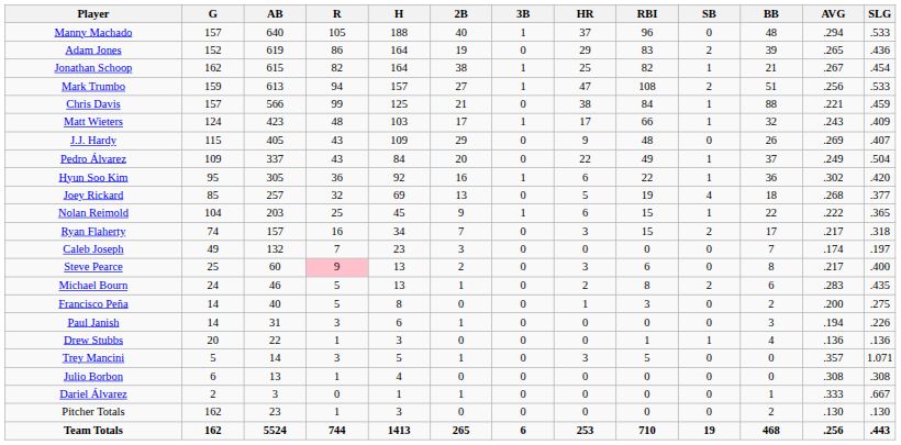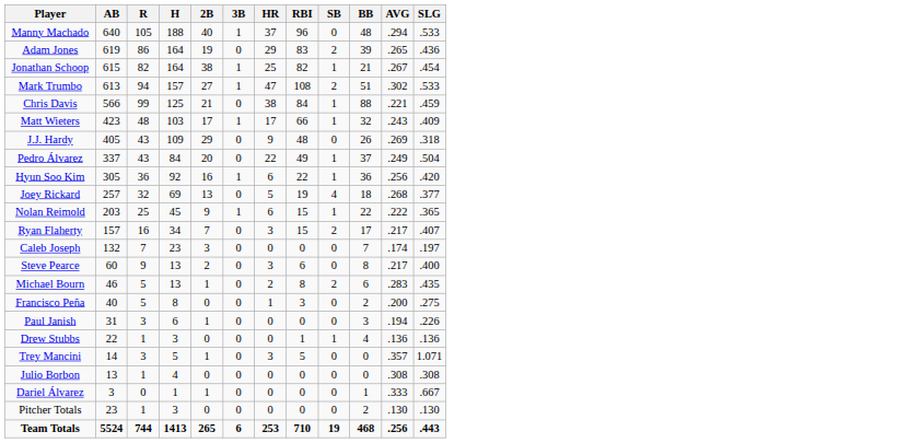- column: G | 157 | 152 | 162 | 159 | 157 | 124 | 115 | 109 | 95 | 85 | 104 | 74 | 49 | 25 | 24 | 14 | 14 | 20 | 5 | 6 | 2 | 162 | 162
Mark Trumbo | AVG: .256 -> .302
J.J. Hardy | SLG: .407 -> .318
Hyun Soo Kim | AVG: .302 -> .256
Ryan Flaherty | SLG: .318 -> .407
Steve Pearce | R: pink background -> no background
